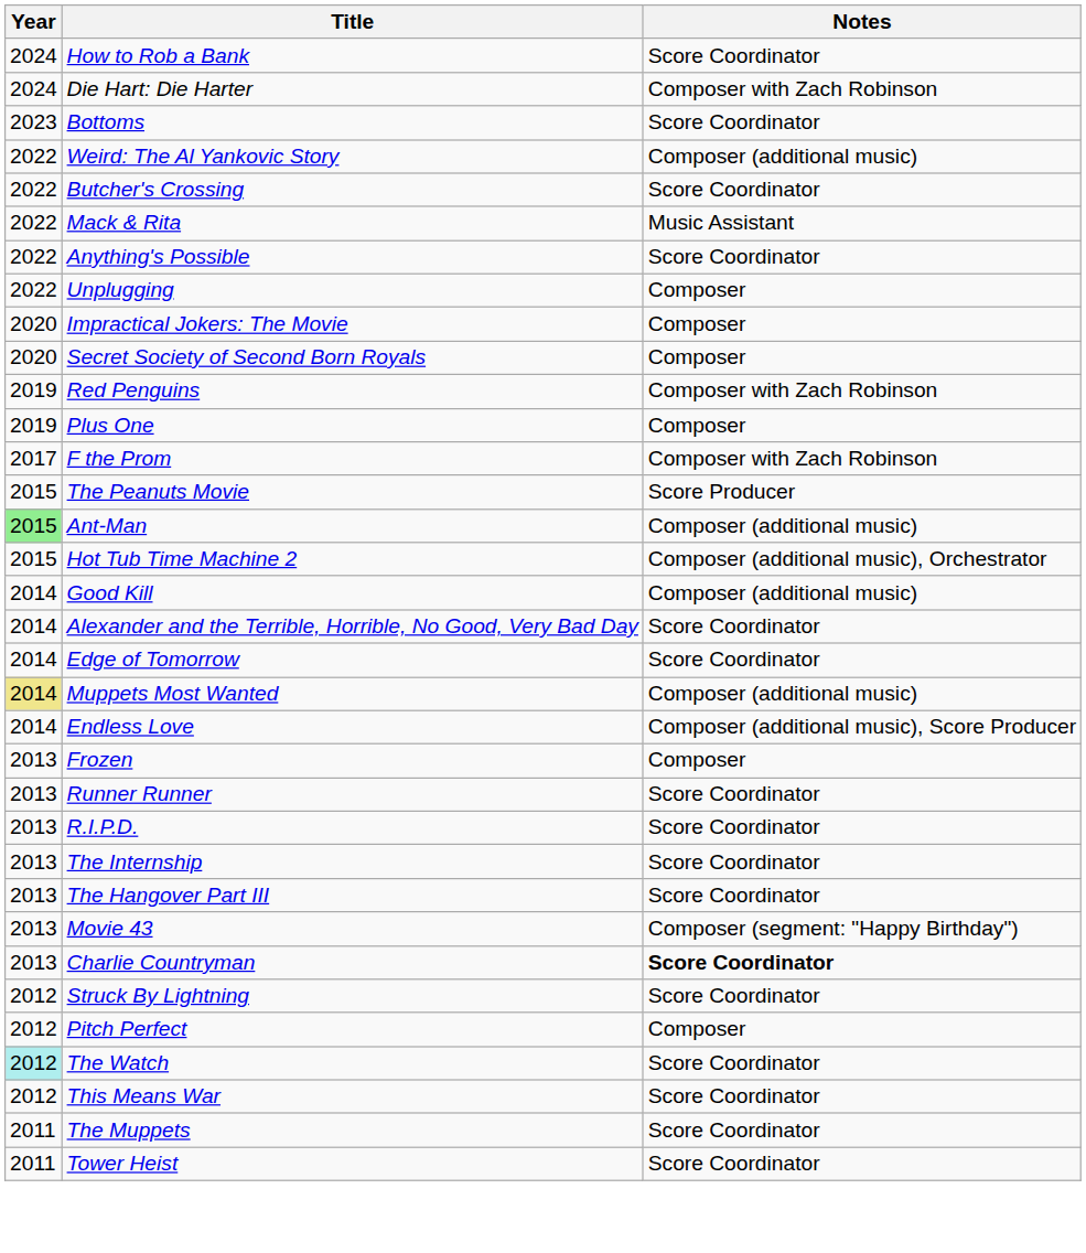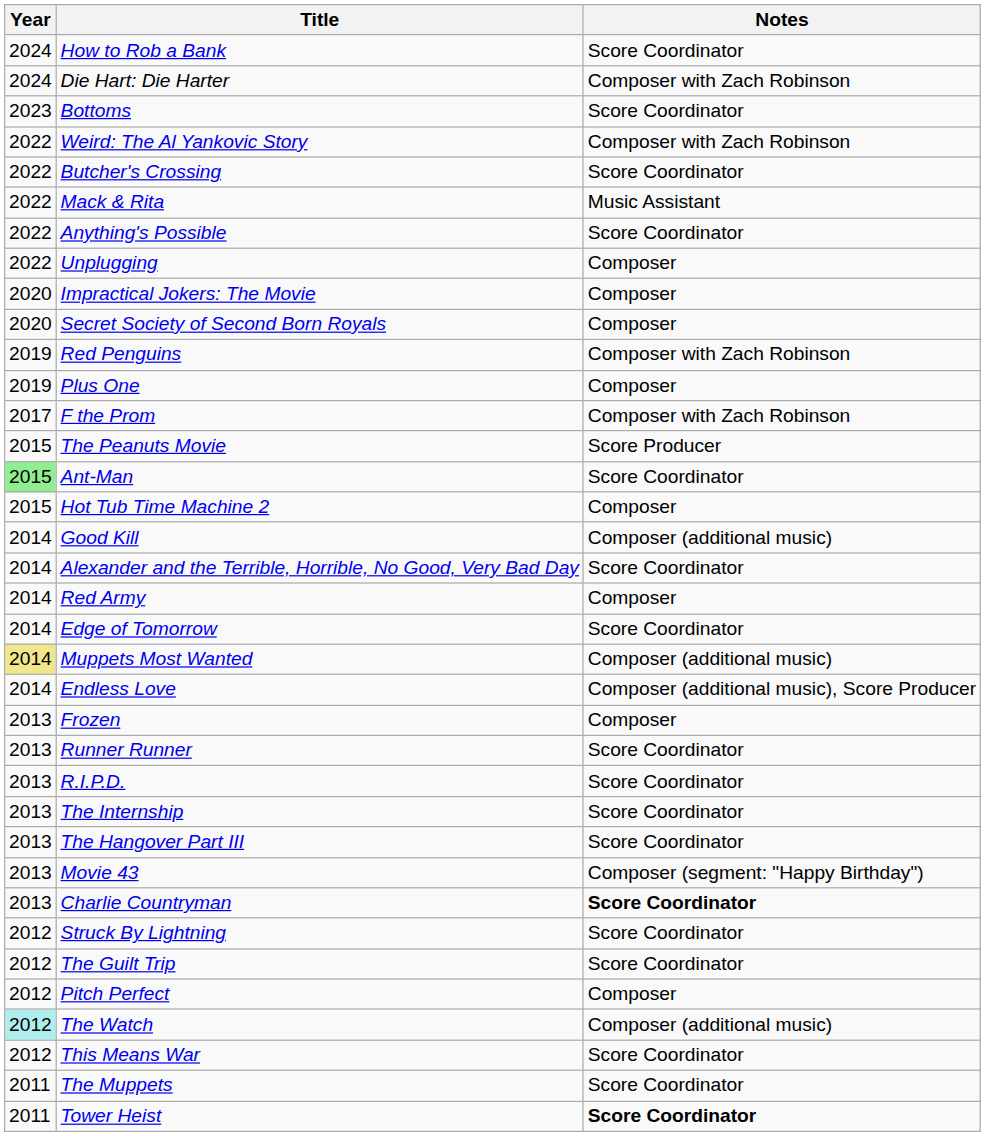Weird: The Al Yankovic Story | Notes: Composer (additional music) -> Composer with Zach Robinson
Ant-Man | Notes: Composer (additional music) -> Score Coordinator
Hot Tub Time Machine 2 | Notes: Composer (additional music), Orchestrator -> Composer
+ row: 2014 | Red Army | Composer
+ row: 2012 | The Guilt Trip | Score Coordinator
The Watch | Notes: Score Coordinator -> Composer (additional music)
Tower Heist | Notes: normal -> bold
